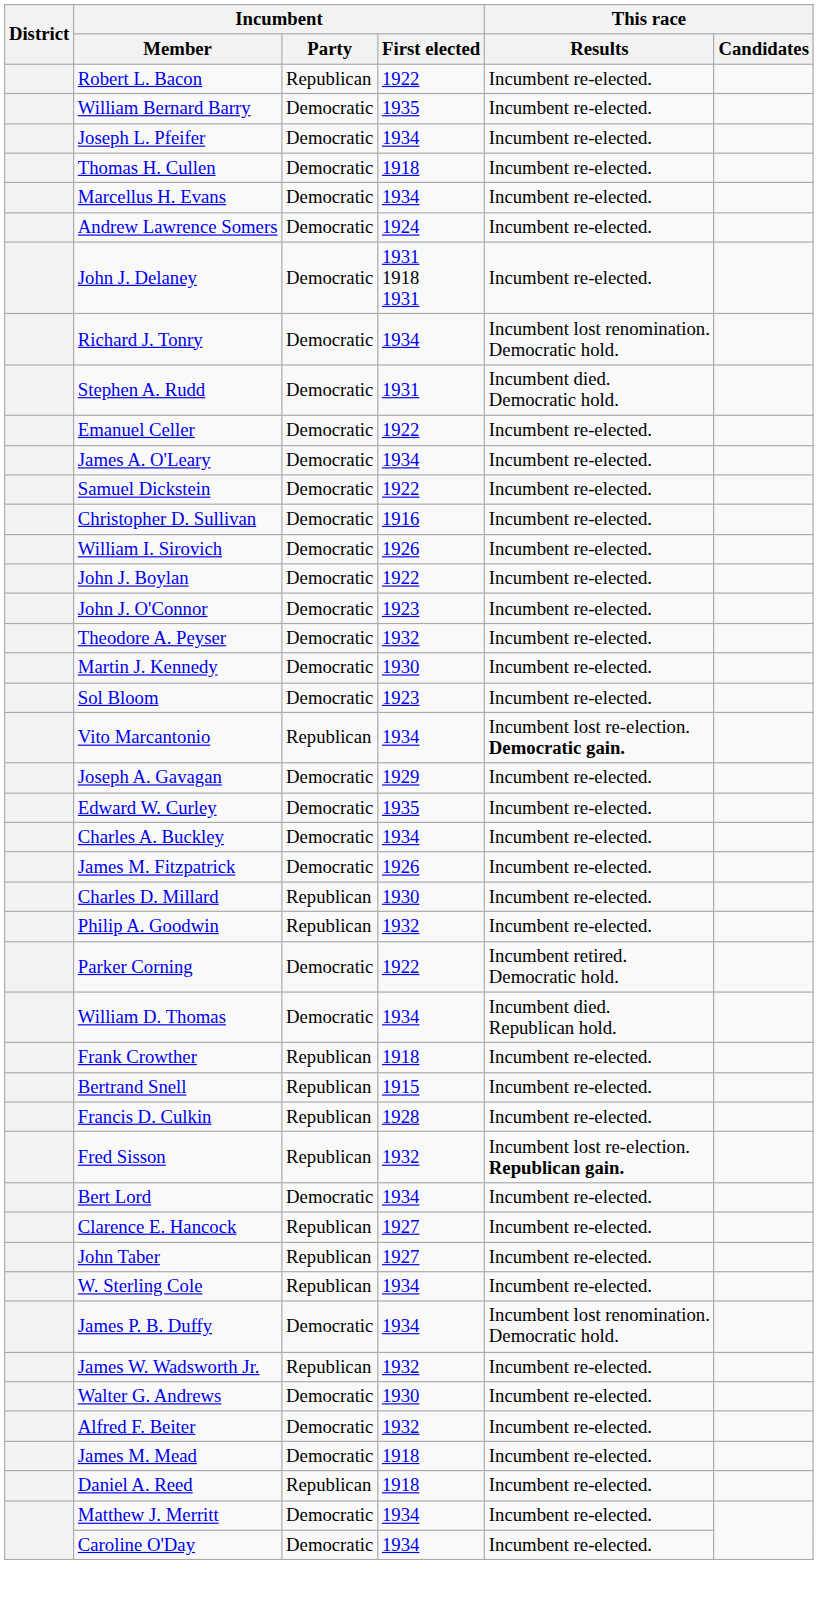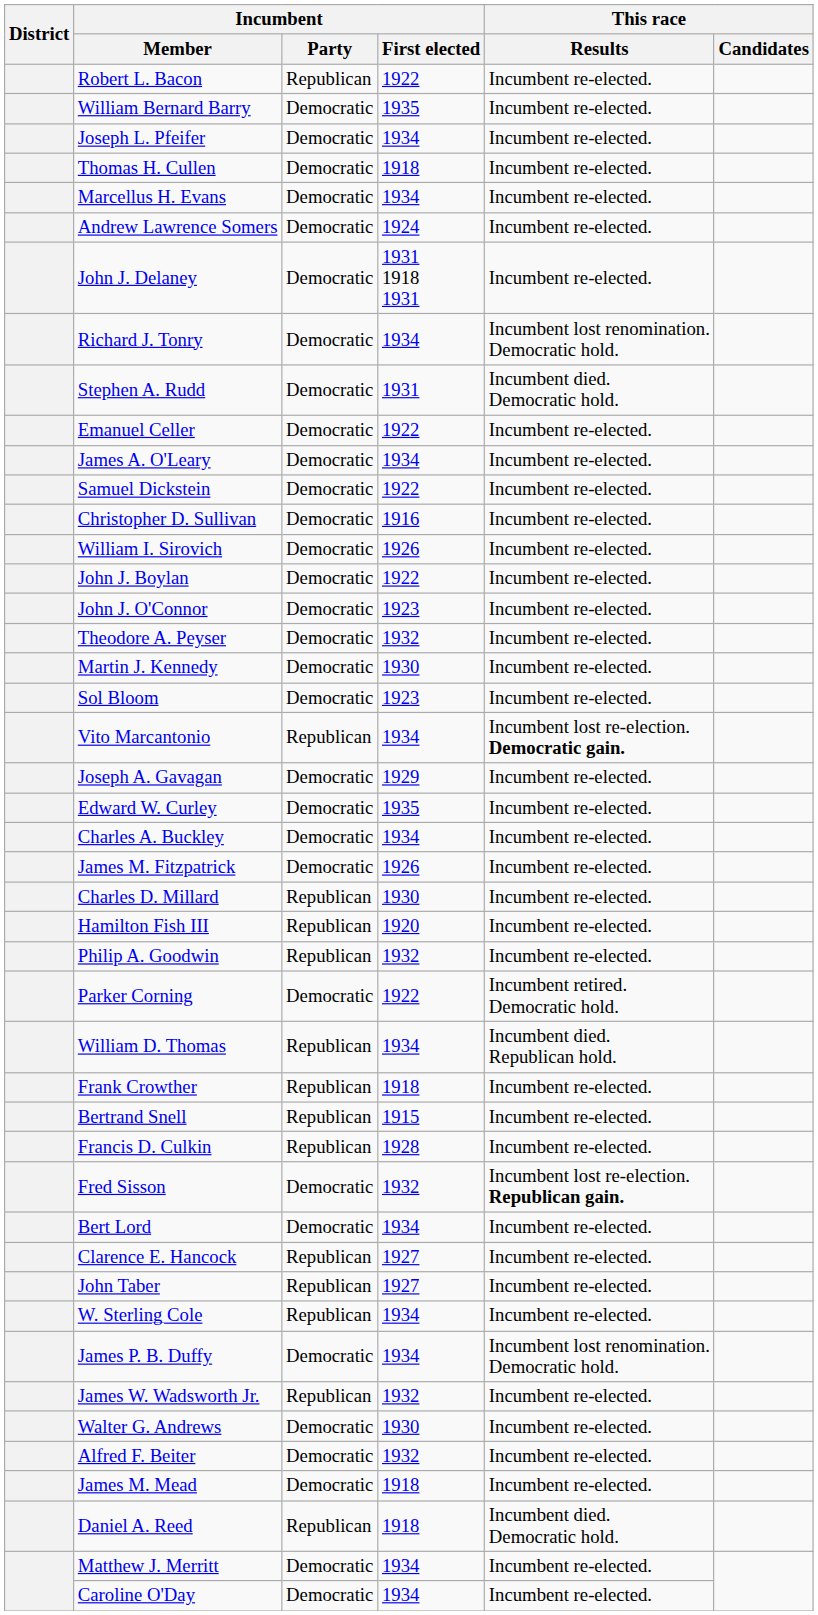+ row: Hamilton Fish III | Republican | 1920 | Incumbent re-elected.
William D. Thomas | Incumbent / Party: Democratic -> Republican
Fred Sisson | Incumbent / Party: Republican -> Democratic
Daniel A. Reed | This race / Results: Incumbent re-elected. -> Incumbent died. Democratic hold.
